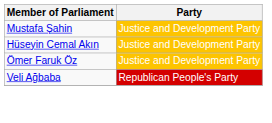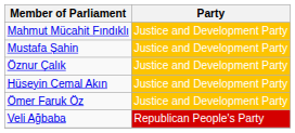+ row: Mahmut Mücahit Fındıklı | Justice and Development Party
+ row: Öznur Çalık | Justice and Development Party
